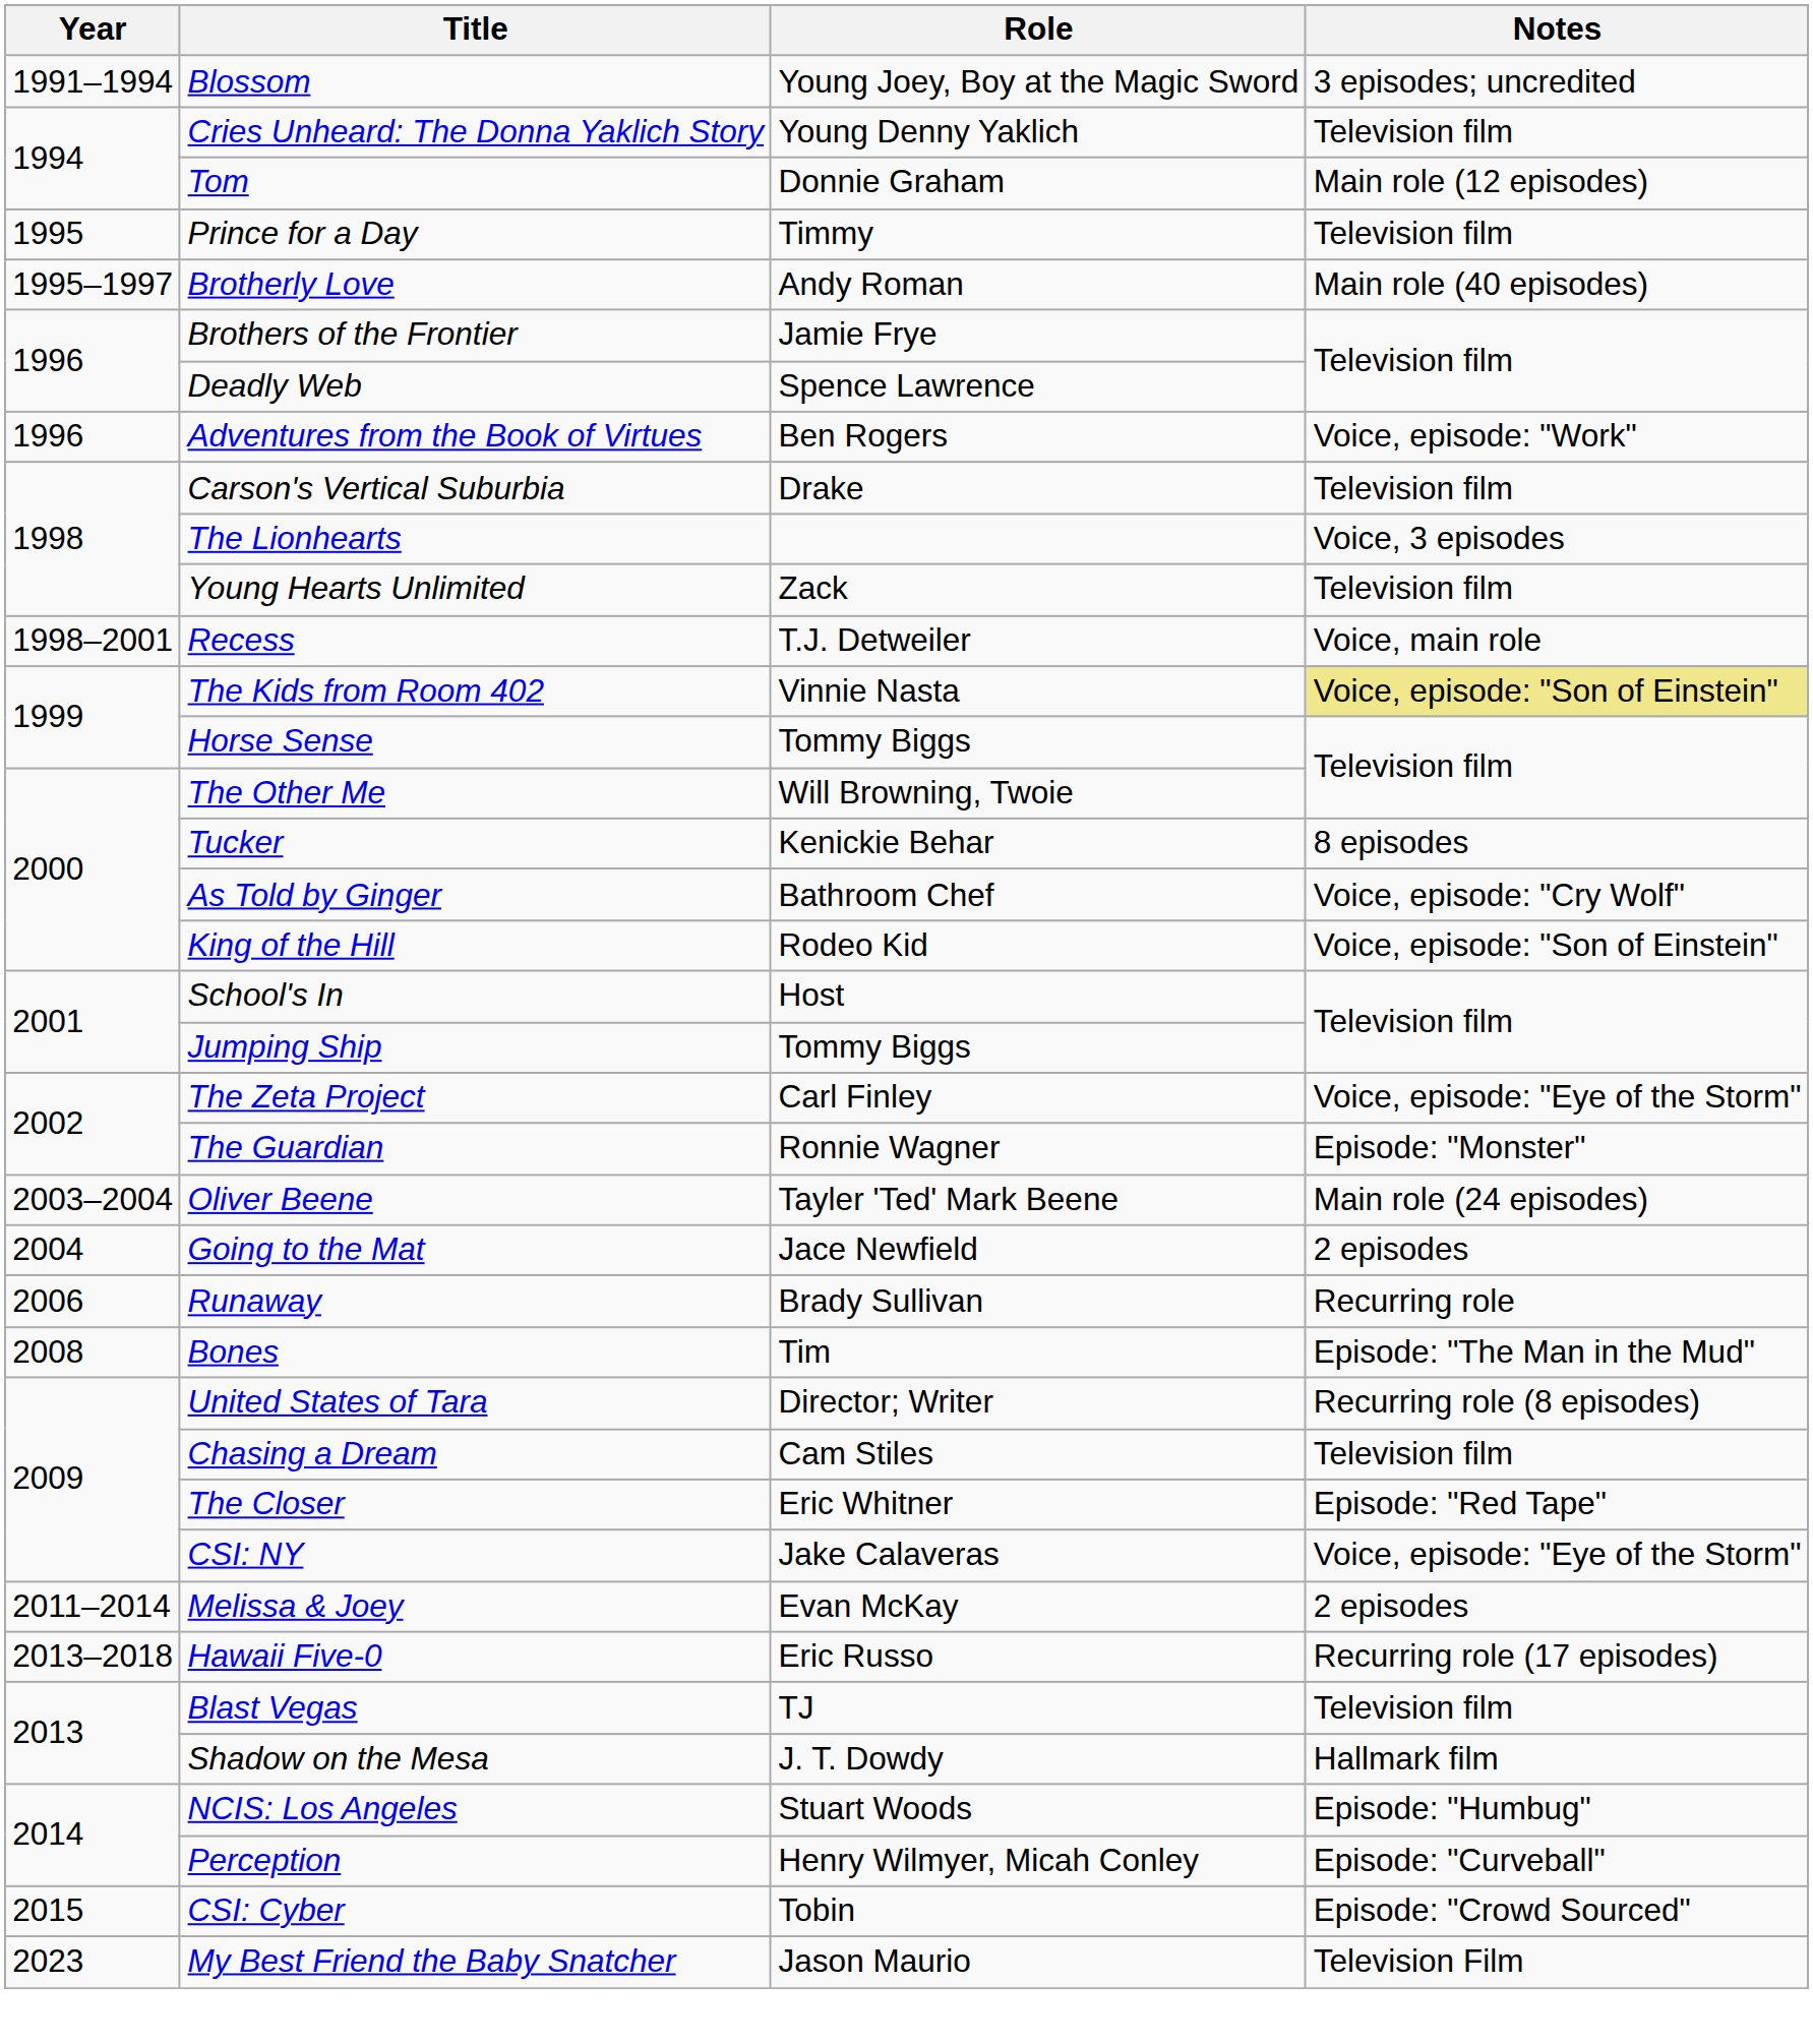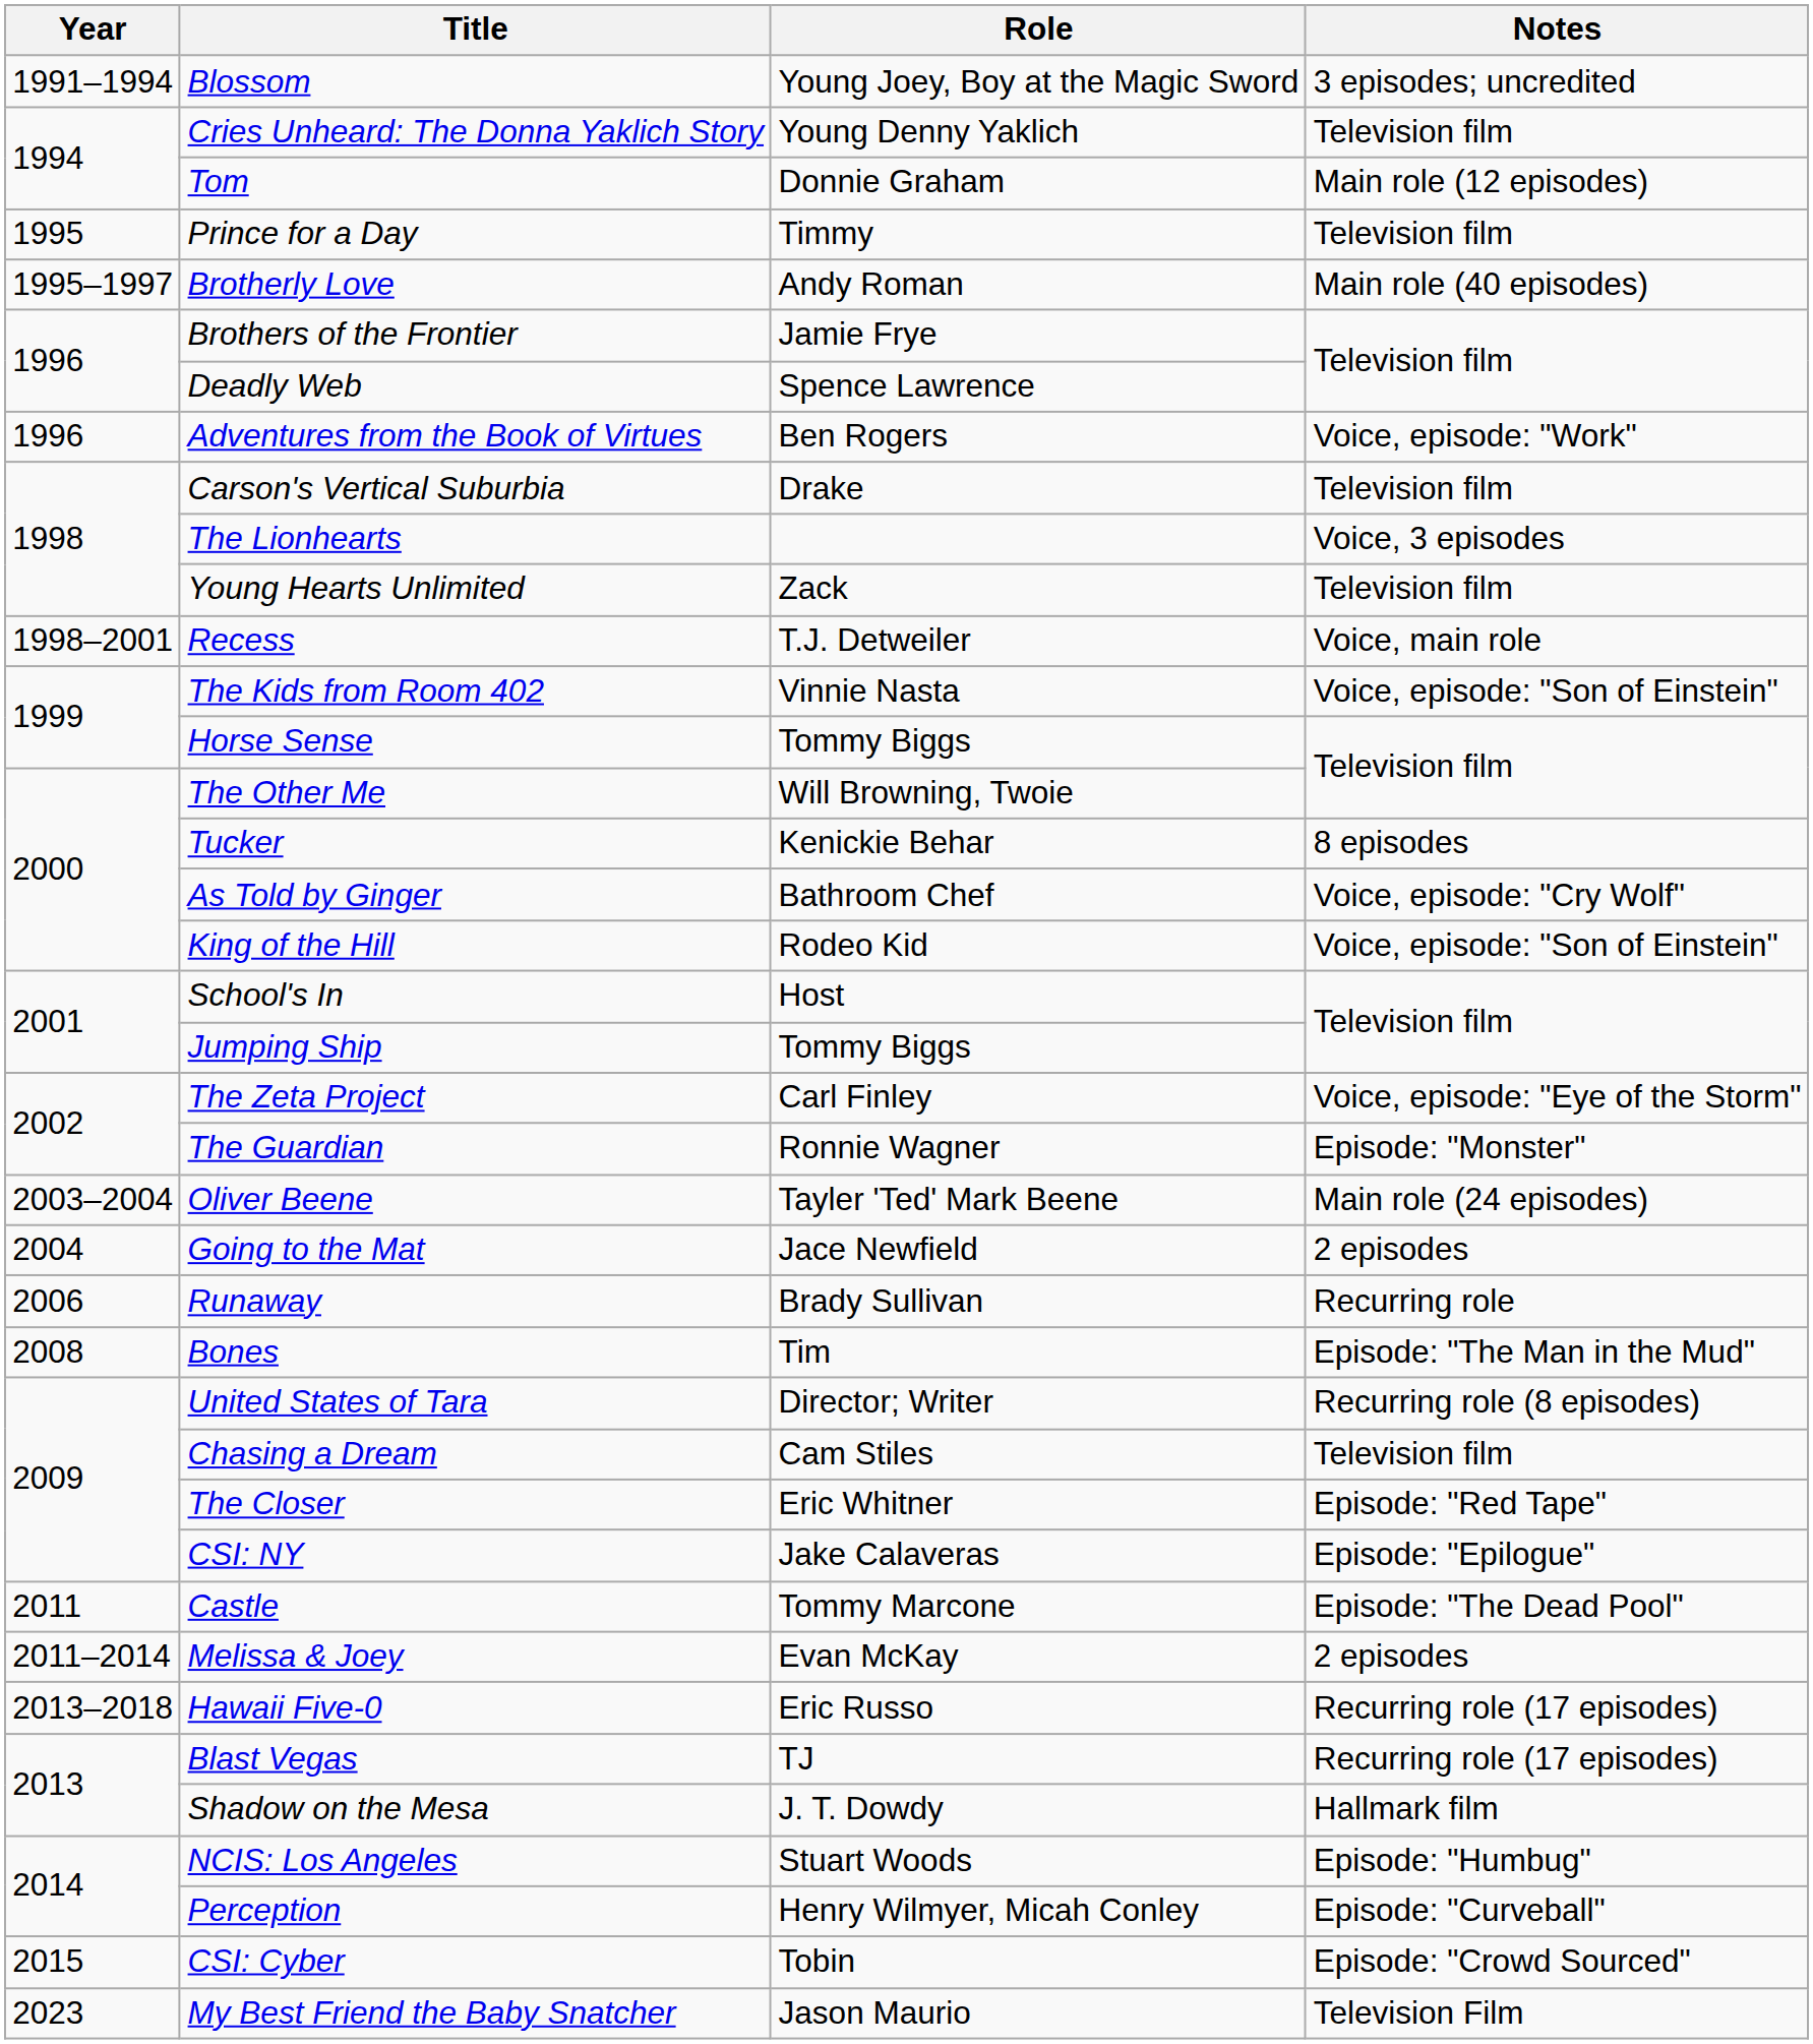The Kids from Room 402 | Notes: khaki background -> no background
CSI: NY | Notes: Voice, episode: "Eye of the Storm" -> Episode: "Epilogue"
+ row: 2011 | Castle | Tommy Marcone | Episode: "The Dead Pool"
Blast Vegas | Notes: Television film -> Recurring role (17 episodes)
